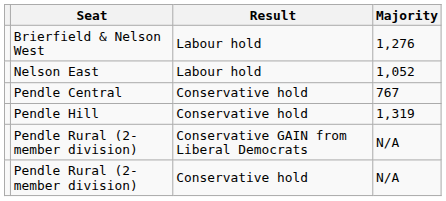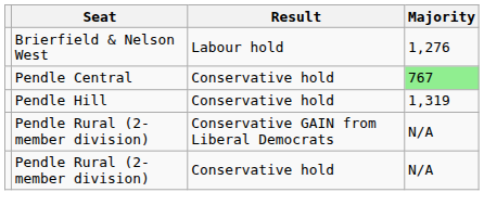- row: Nelson East | Labour hold | 1,052
Pendle Central | Majority: no background -> lightgreen background
